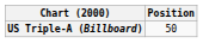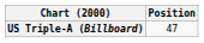US Triple-A (Billboard) | Position: 50 -> 47
